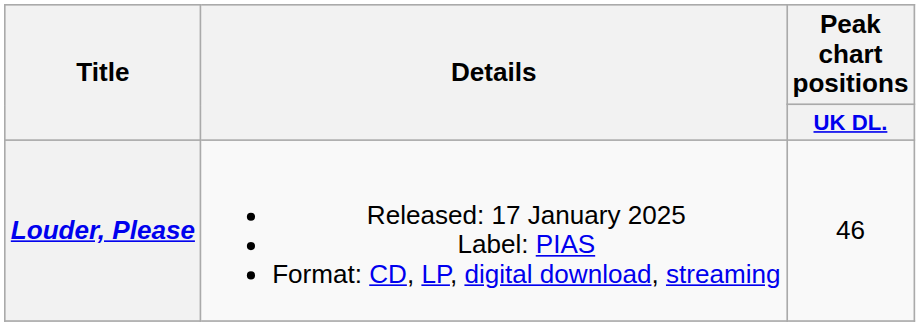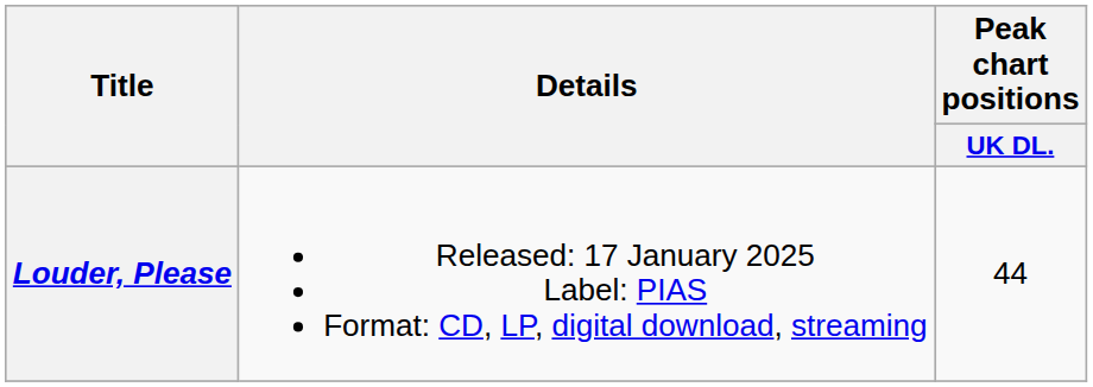Louder, Please | Peak chart positions / UK DL.: 46 -> 44
